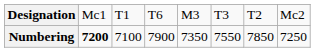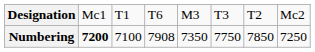Numbering | column 4: 7900 -> 7908
Numbering | column 6: 7550 -> 7750
